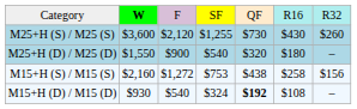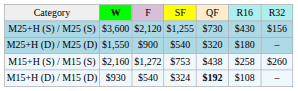M25+H (S) / M25 (S) | column 7: $260 -> $156
M15+H (S) / M15 (S) | column 7: $156 -> $260
